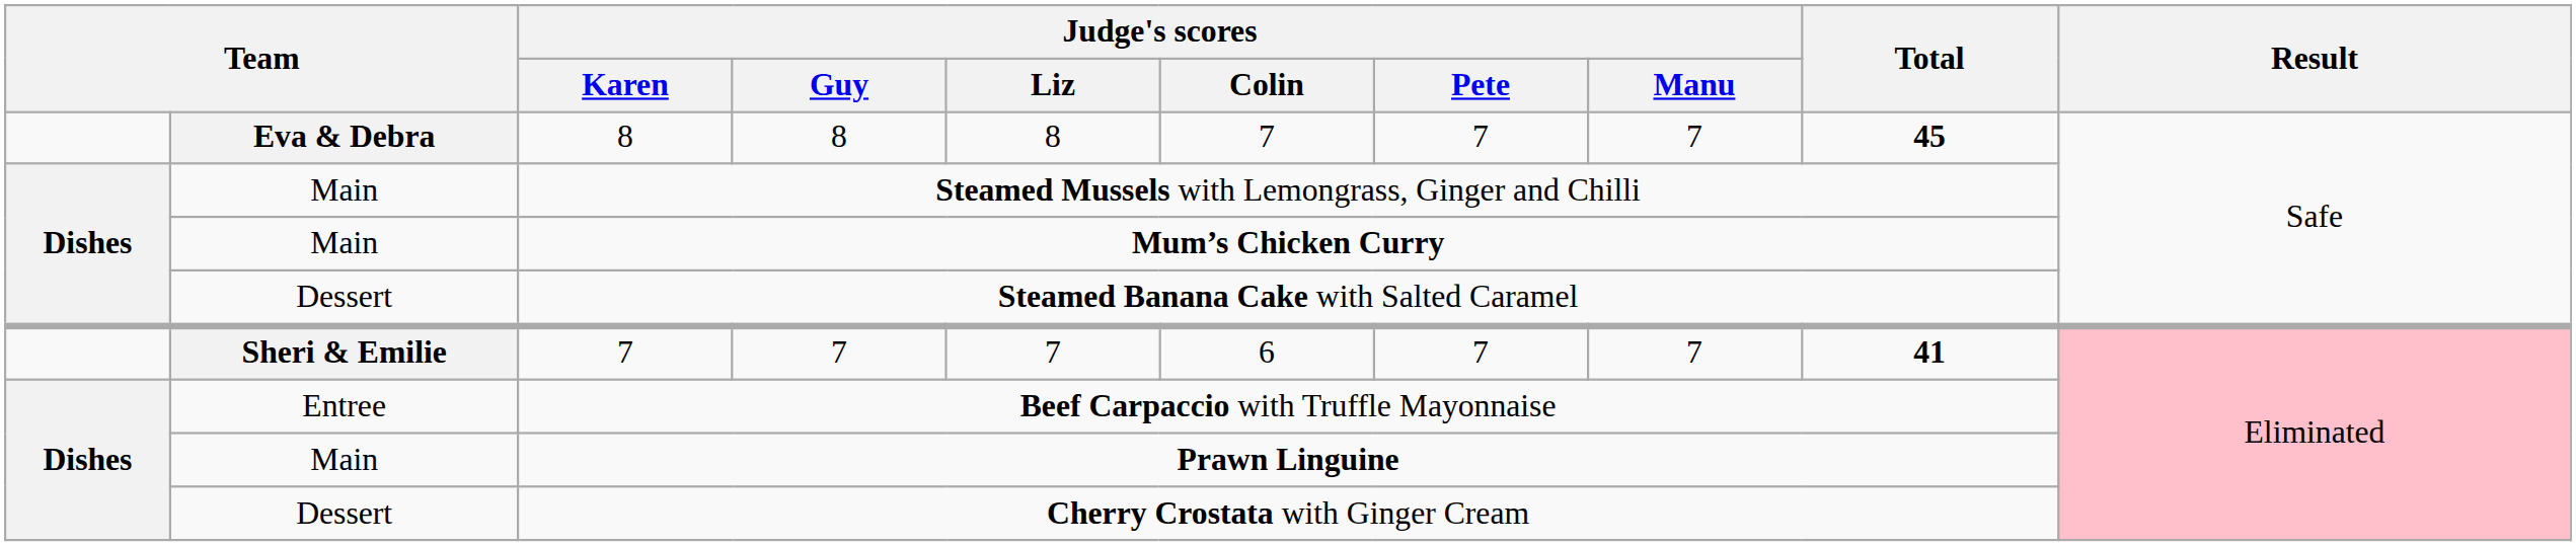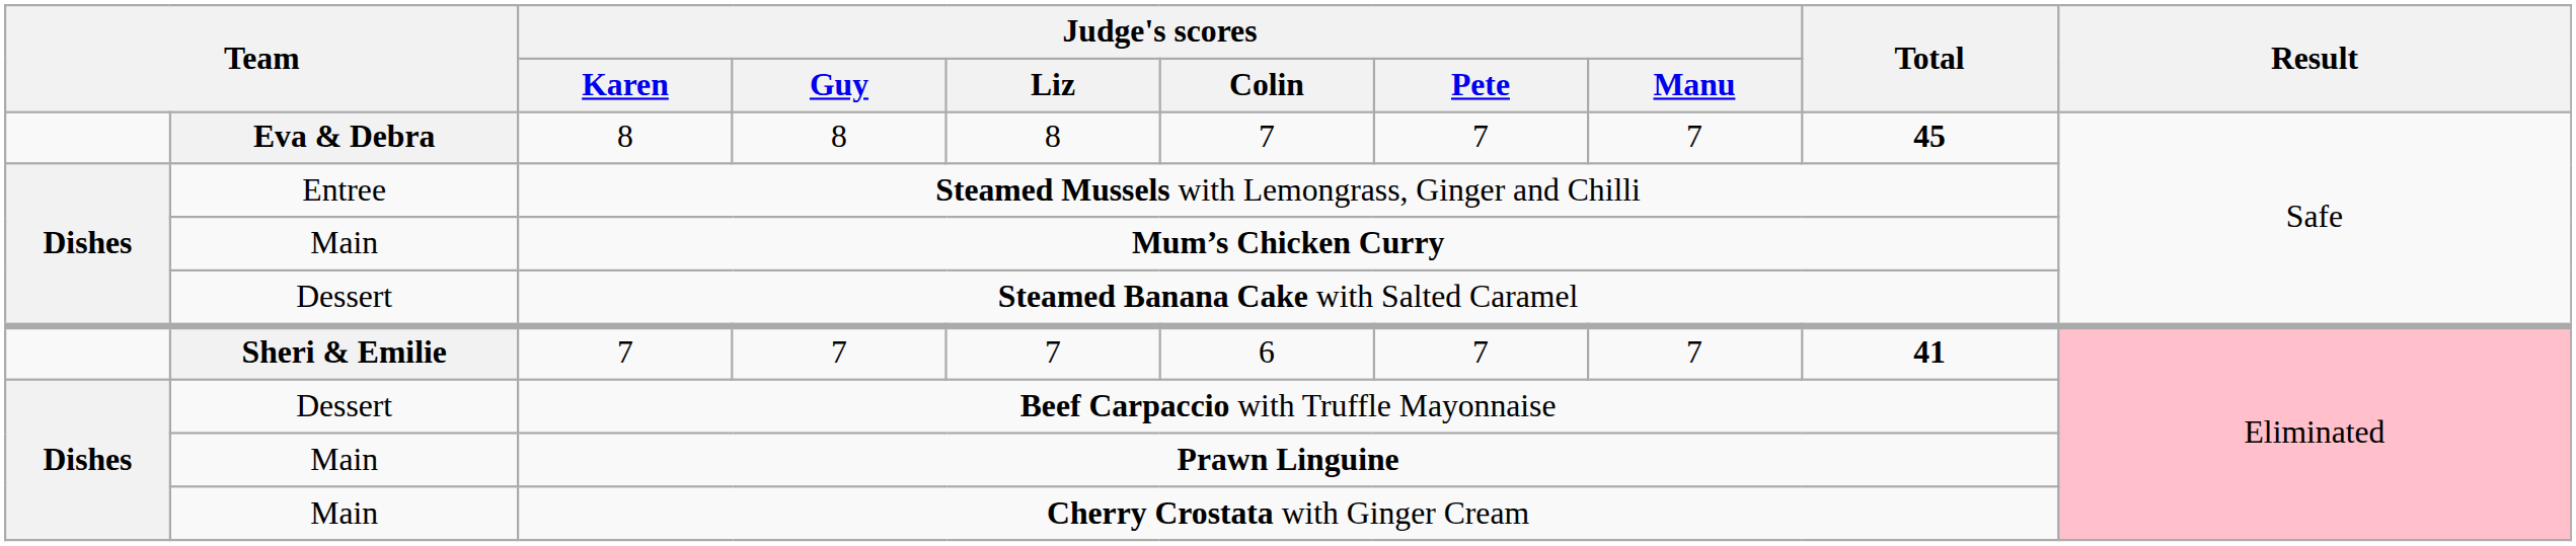Steamed Mussels with Lemongrass, Ginger and Chilli | column 2: Main -> Entree
Beef Carpaccio with Truffle Mayonnaise | column 2: Entree -> Dessert
Cherry Crostata with Ginger Cream | column 2: Dessert -> Main
